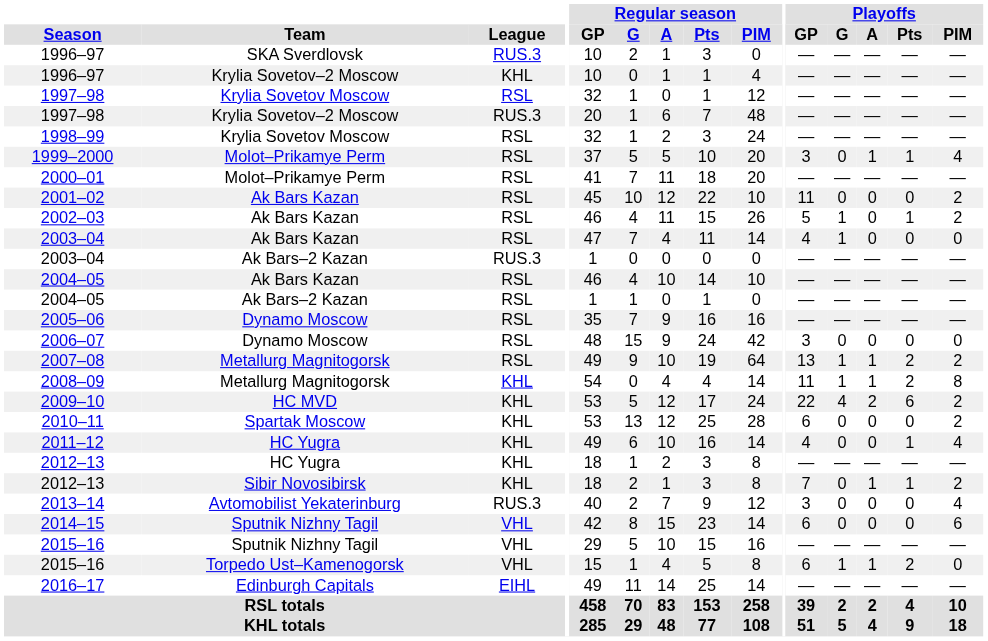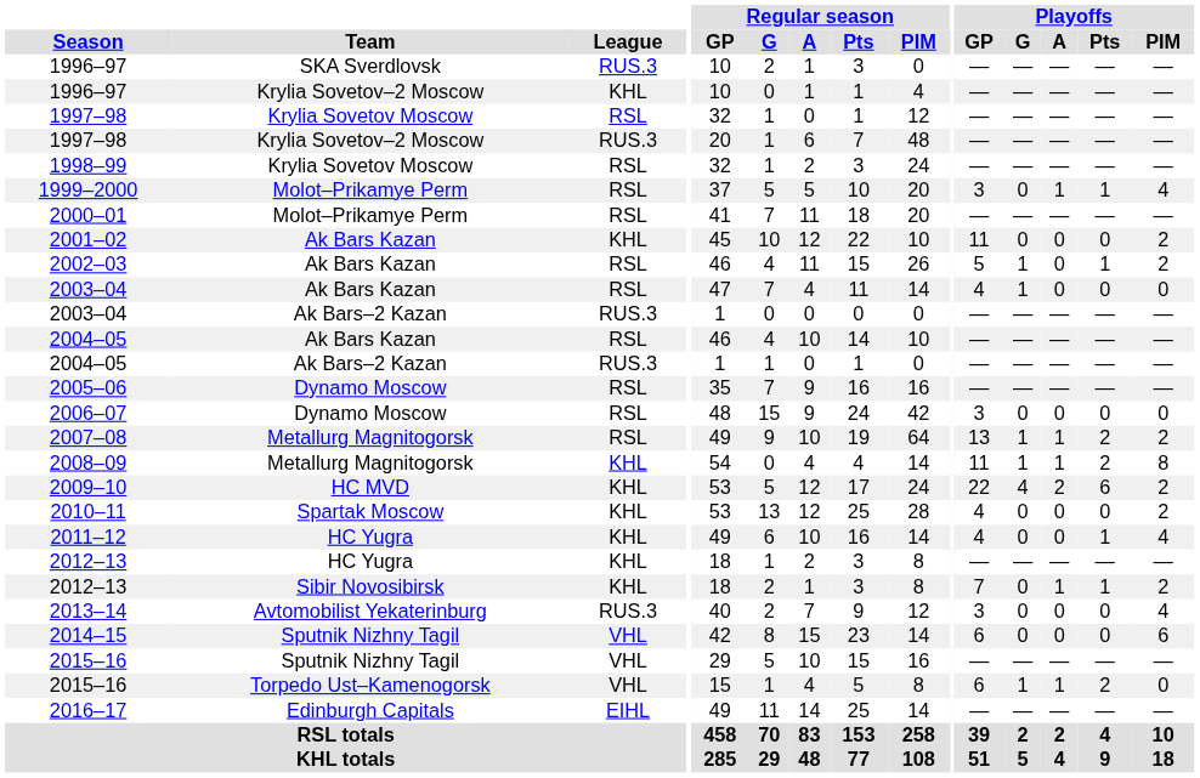2001–02 | League: RSL -> KHL
2004–05 / Ak Bars–2 Kazan | League: RSL -> RUS.3
2010–11 | Playoffs / GP: 6 -> 4
